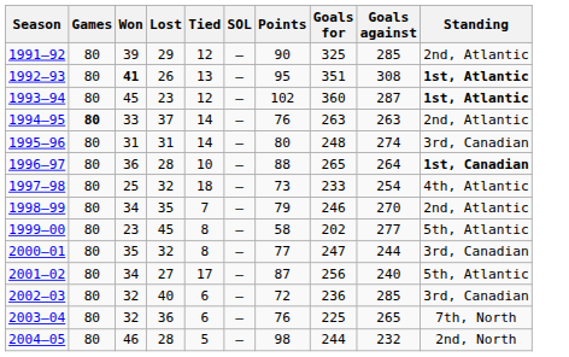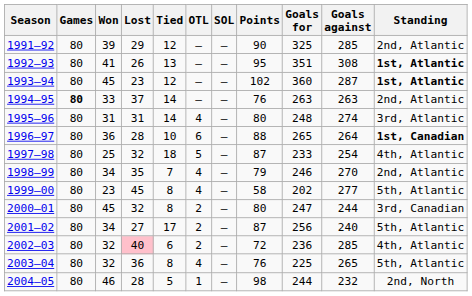+ column: OTL | — | — | — | — | 4 | 6 | 5 | 4 | 4 | 2 | 2 | 2 | 4 | 1
1992–93 | Won: bold -> normal
1995–96 | Standing: 3rd, Canadian -> 3rd, Atlantic
1997–98 | Points: 73 -> 87
2000–01 | Won: 35 -> 45
2000–01 | Points: 77 -> 80
2002–03 | Lost: no background -> pink background
2002–03 | Standing: 3rd, Canadian -> 4th, Atlantic
2003–04 | Tied: 6 -> 8
2003–04 | Standing: 7th, North -> 5th, Atlantic
